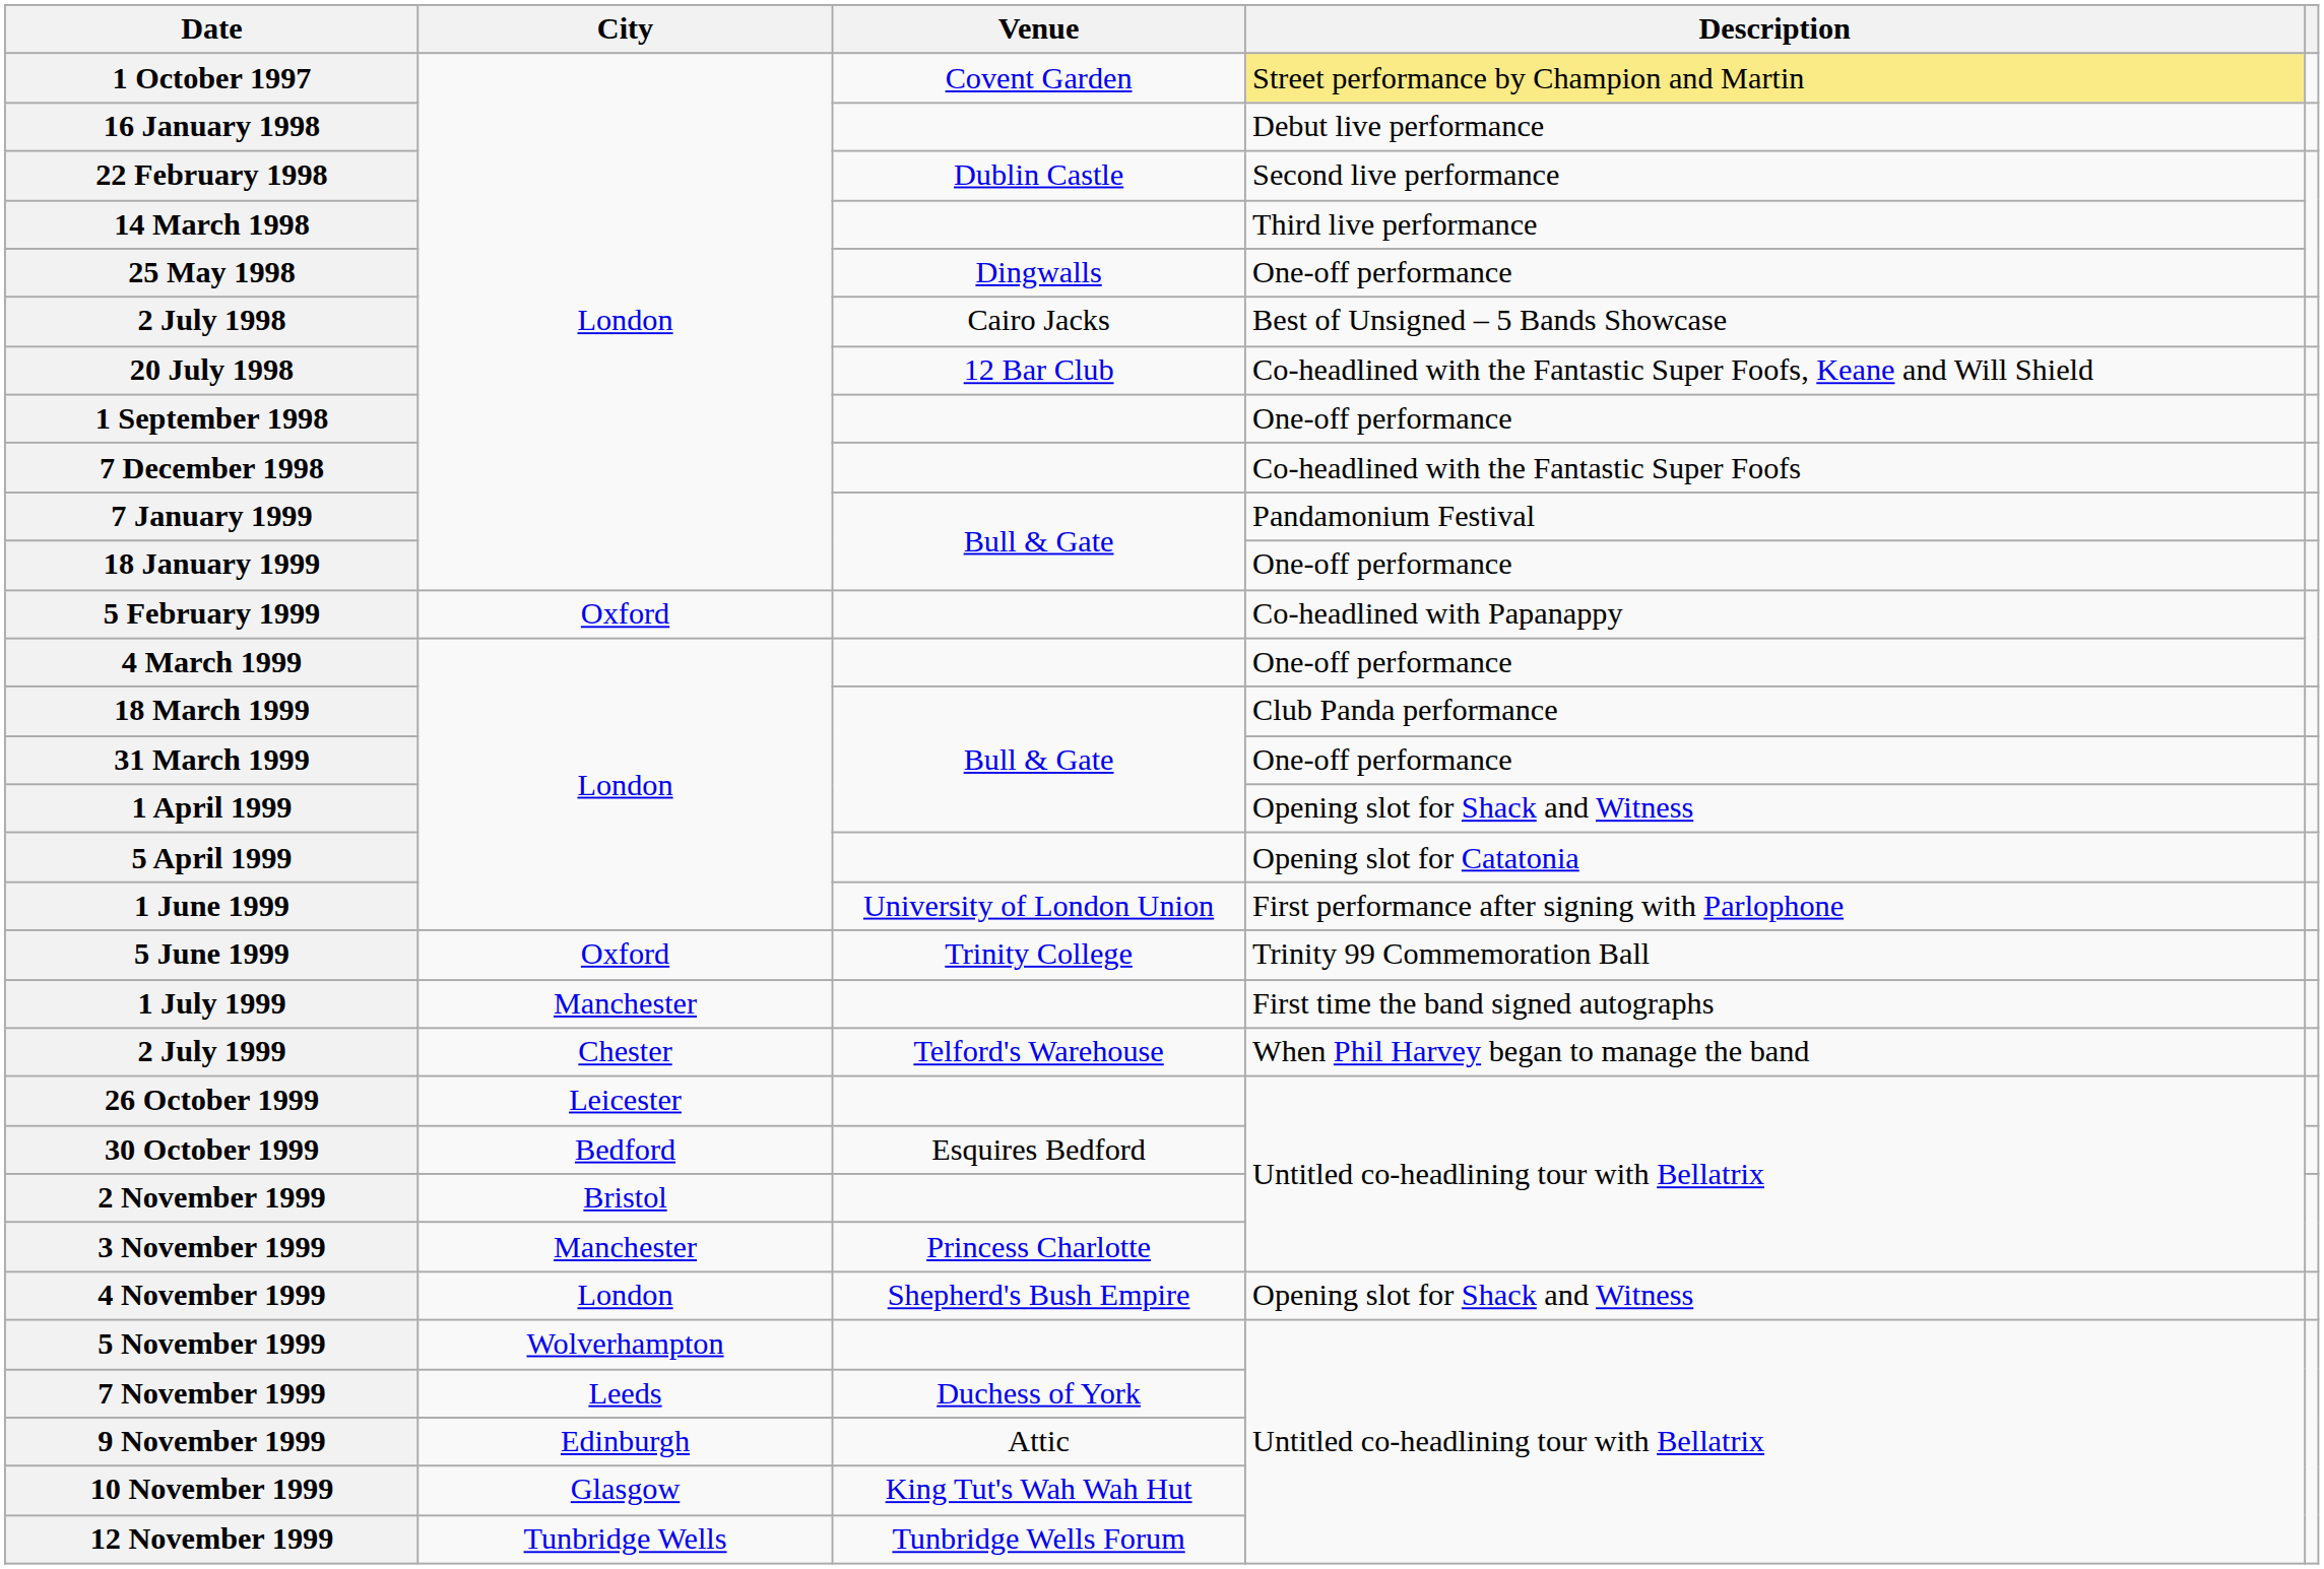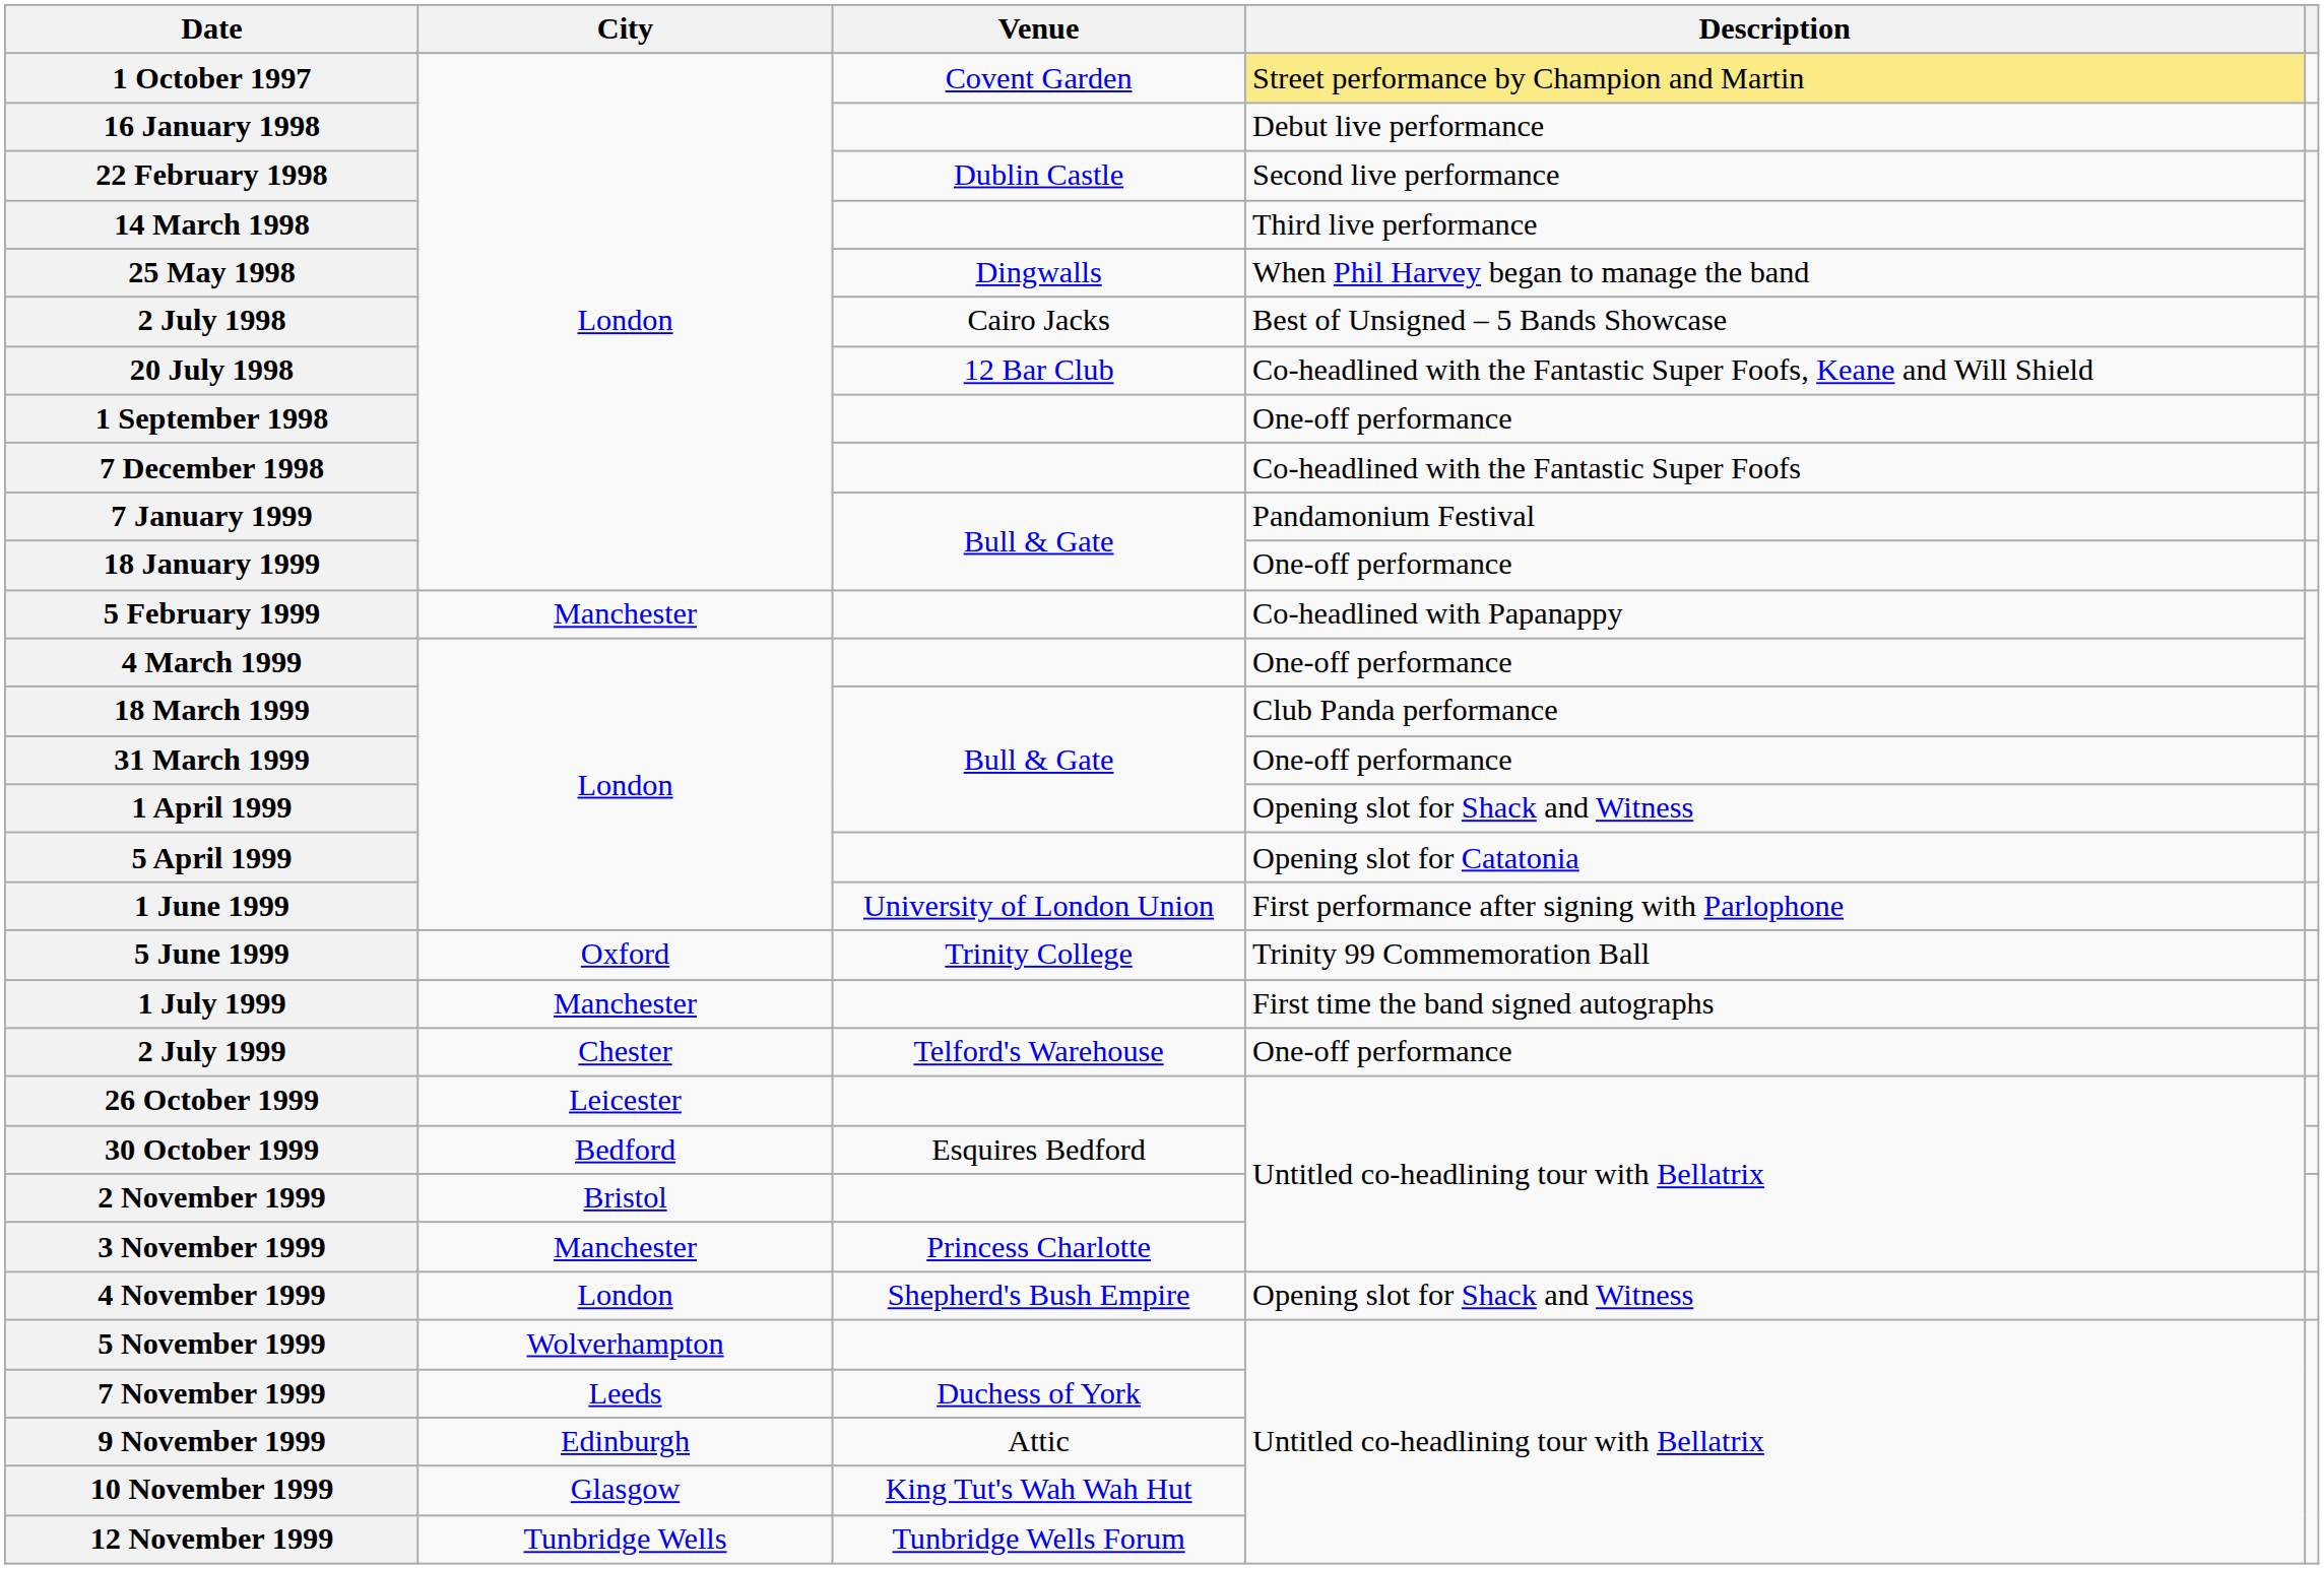25 May 1998 | Description: One-off performance -> When Phil Harvey began to manage the band
5 February 1999 | City: Oxford -> Manchester
2 July 1999 | Description: When Phil Harvey began to manage the band -> One-off performance
